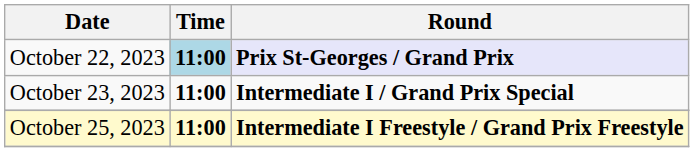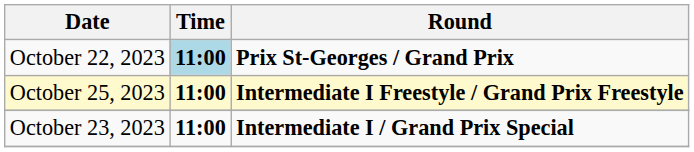October 22, 2023 | Round: lavender background -> no background
rows swapped: October 23, 2023 <-> October 25, 2023
